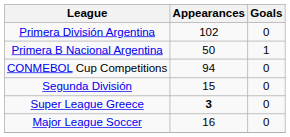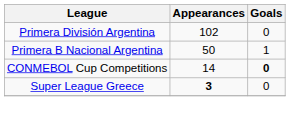CONMEBOL Cup Competitions | Appearances: 94 -> 14
CONMEBOL Cup Competitions | Goals: normal -> bold
- row: Segunda División | 15 | 0
- row: Major League Soccer | 16 | 0
